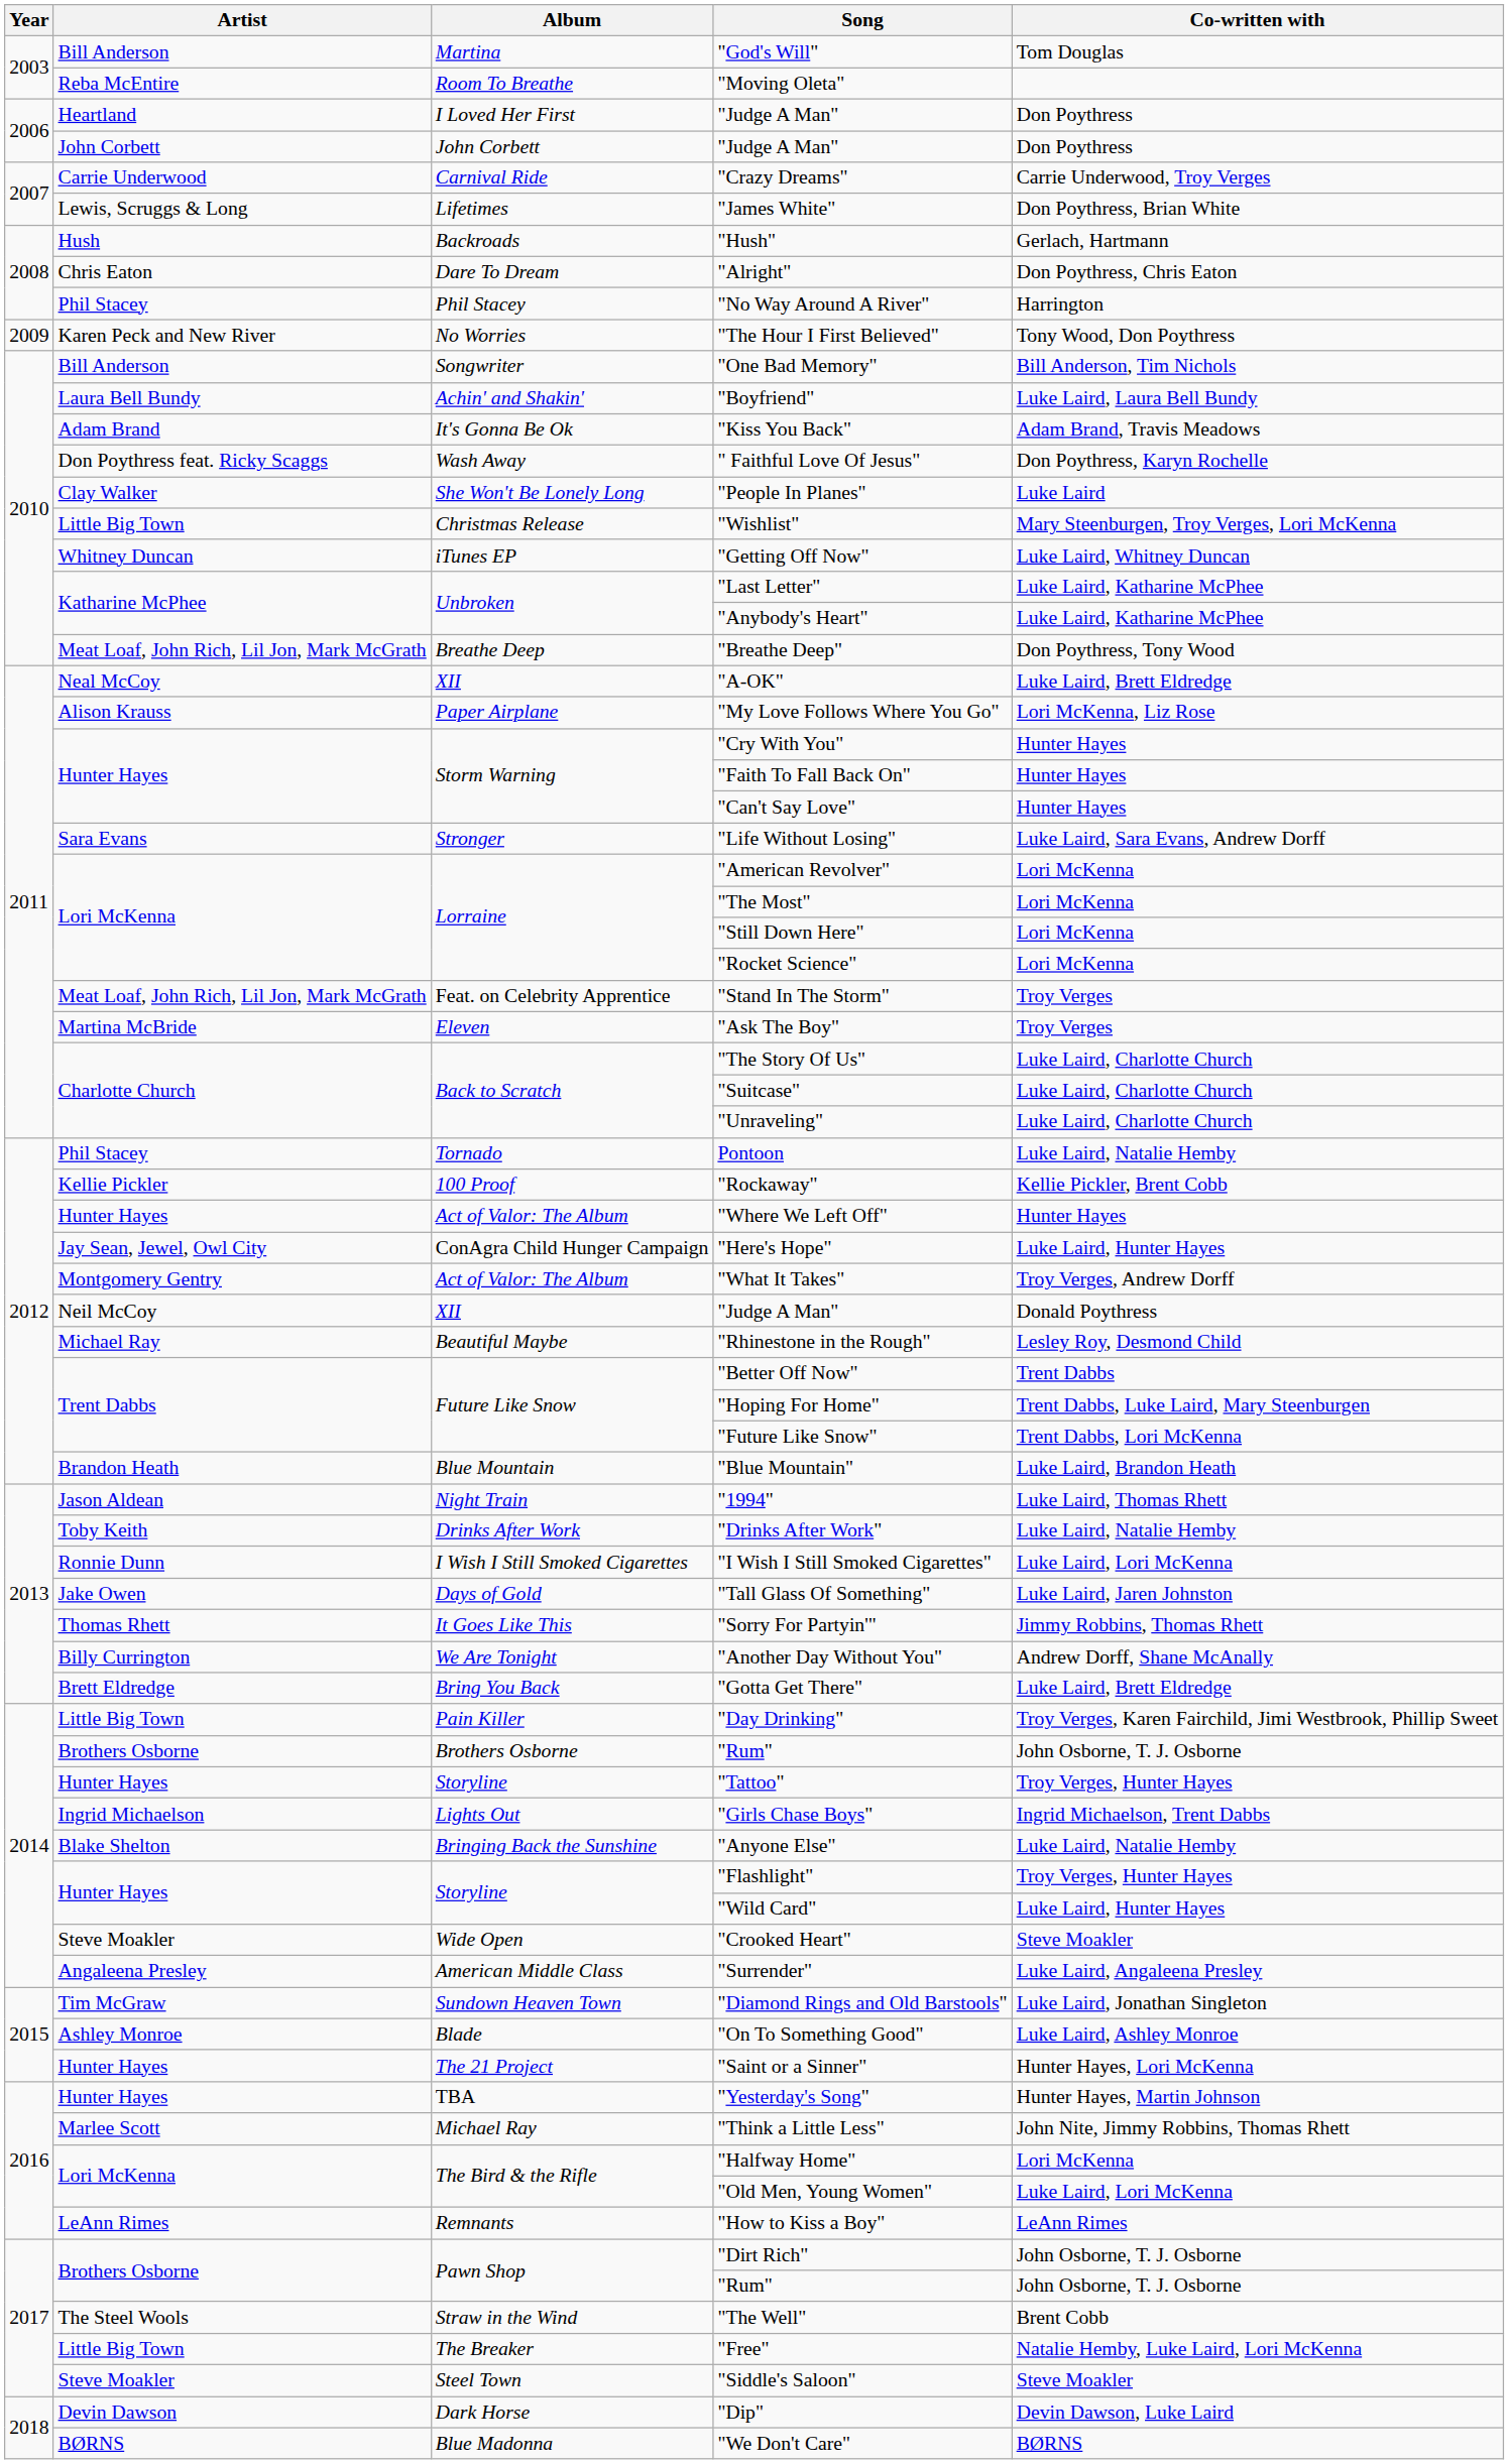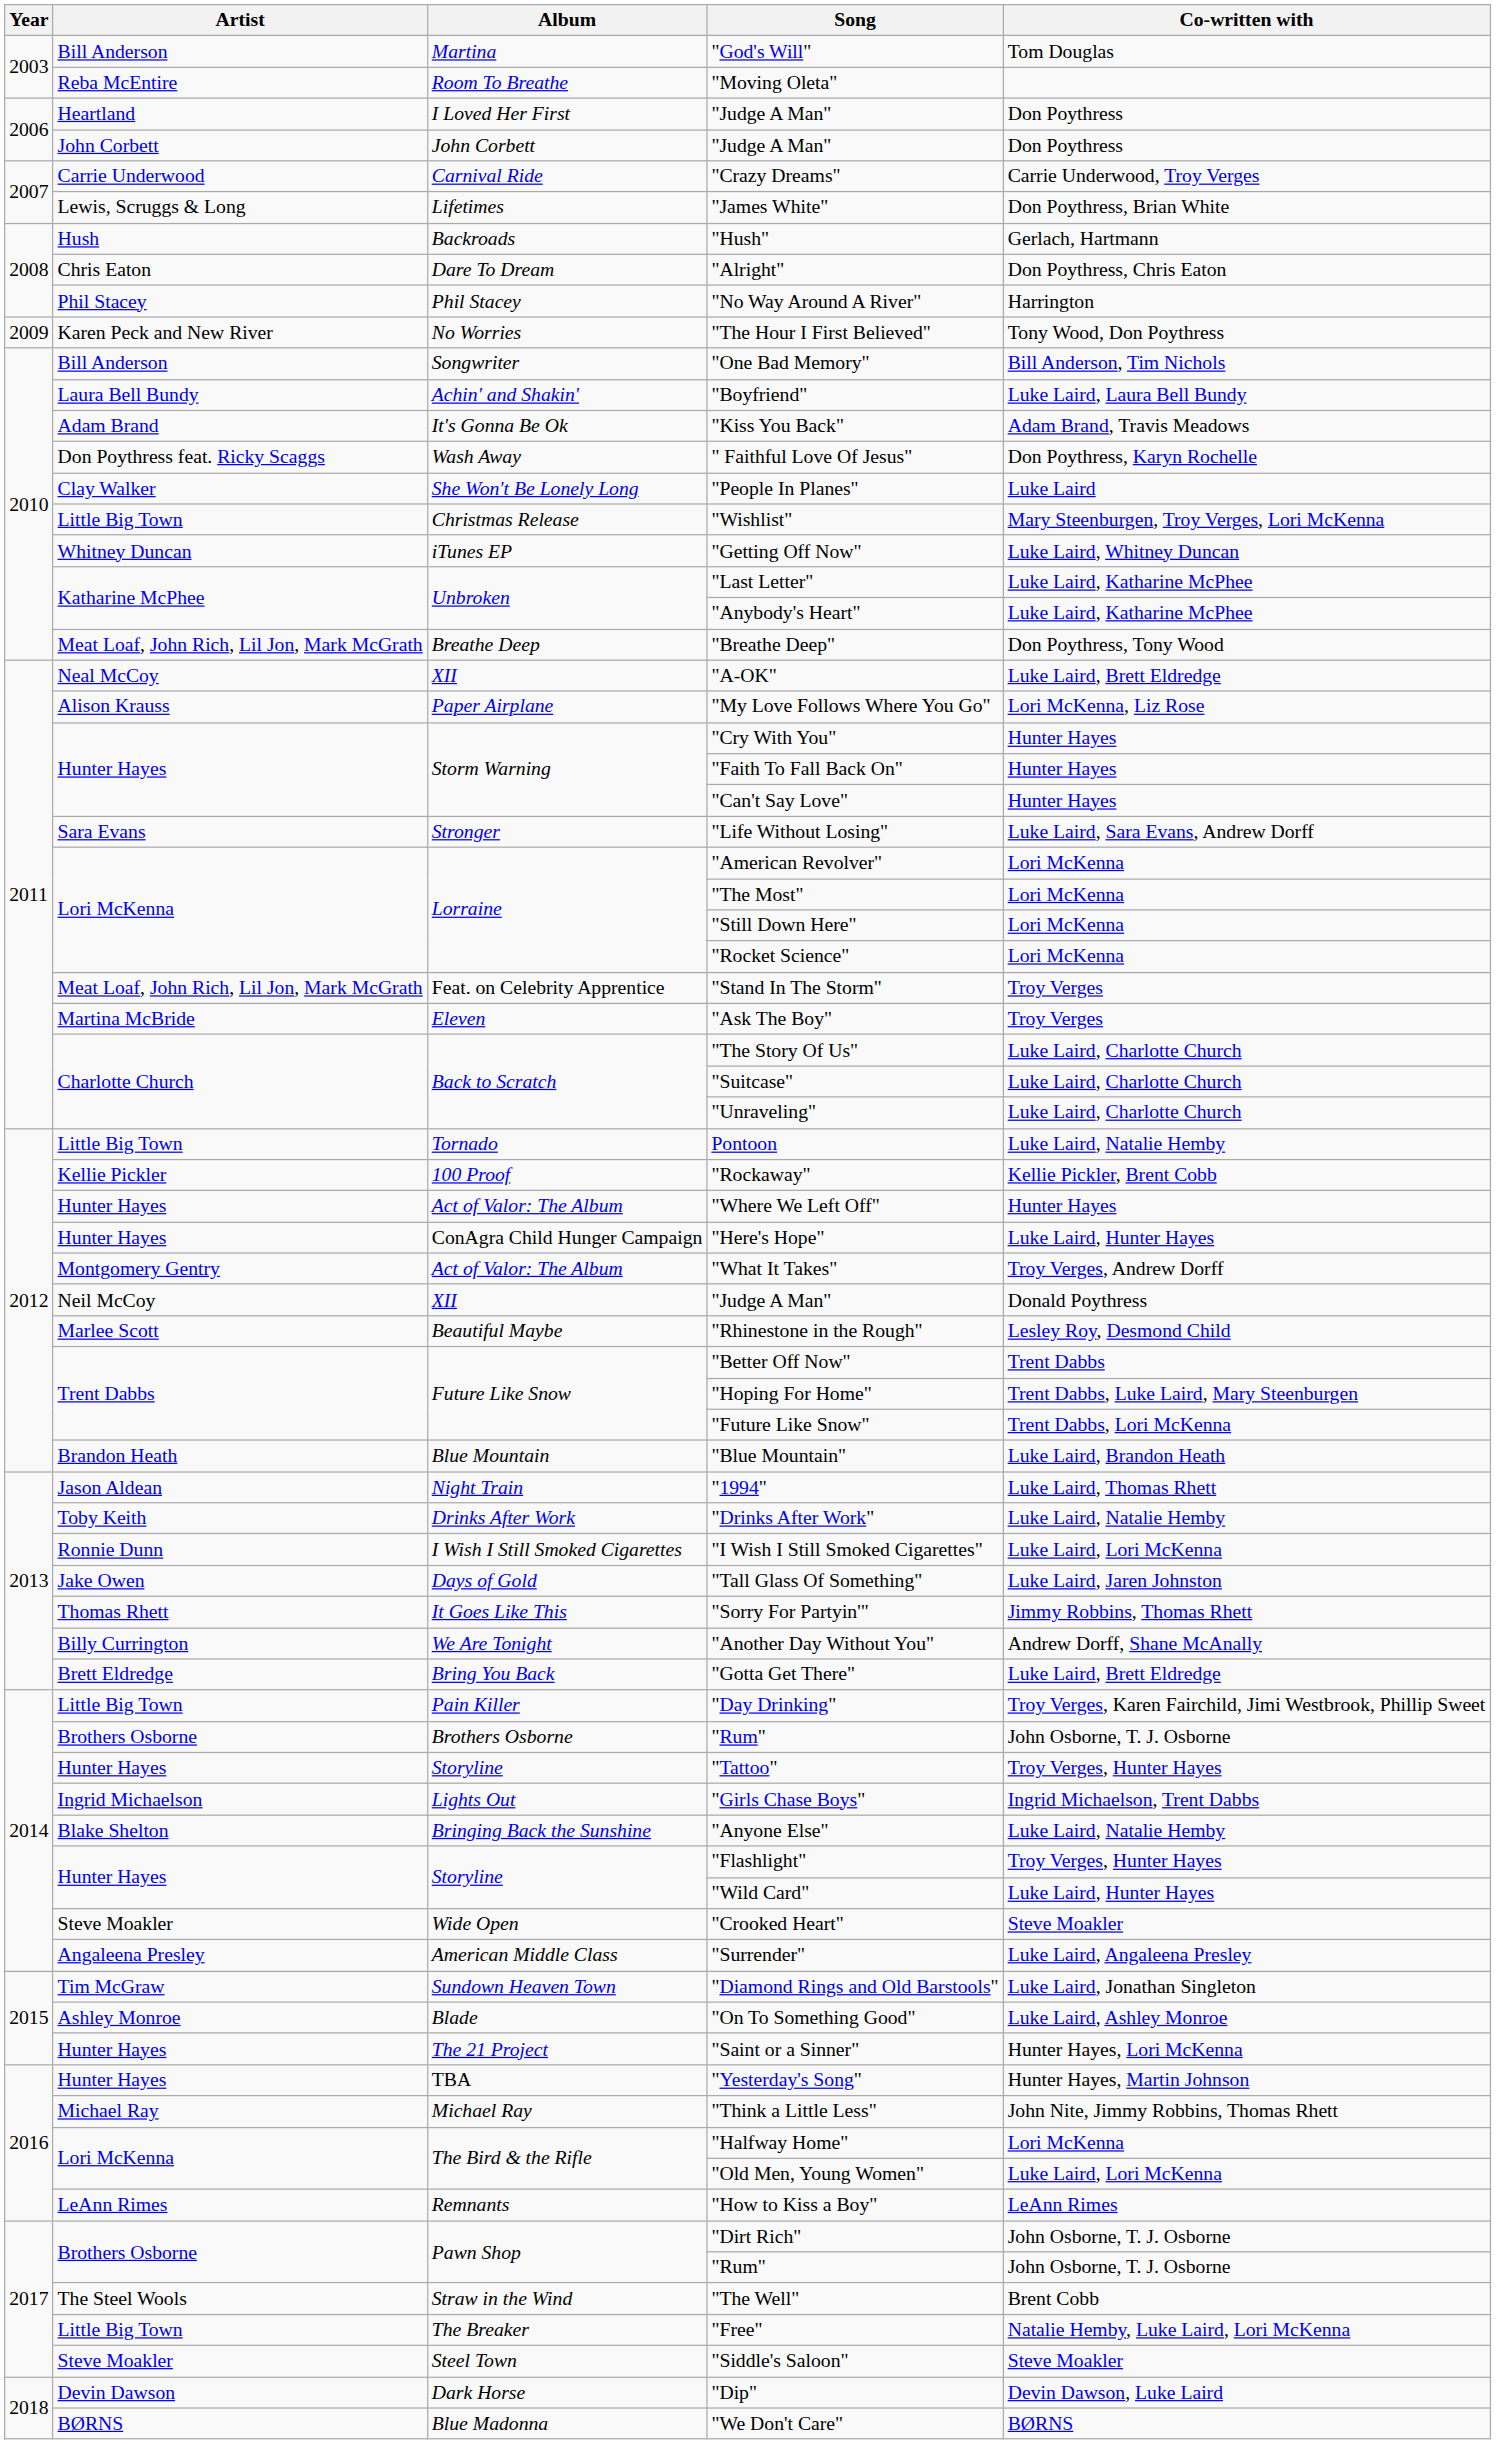Pontoon | Artist: Phil Stacey -> Little Big Town
"Here's Hope" | Artist: Jay Sean, Jewel, Owl City -> Hunter Hayes
"Rhinestone in the Rough" | Artist: Michael Ray -> Marlee Scott
"Think a Little Less" | Artist: Marlee Scott -> Michael Ray
